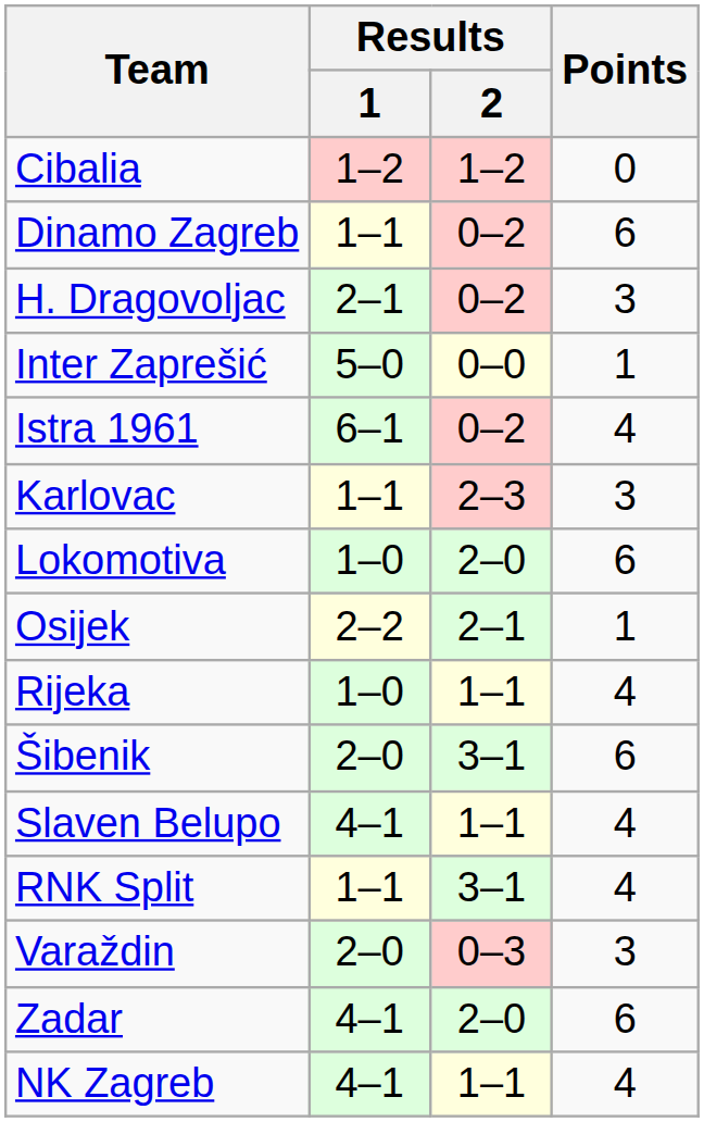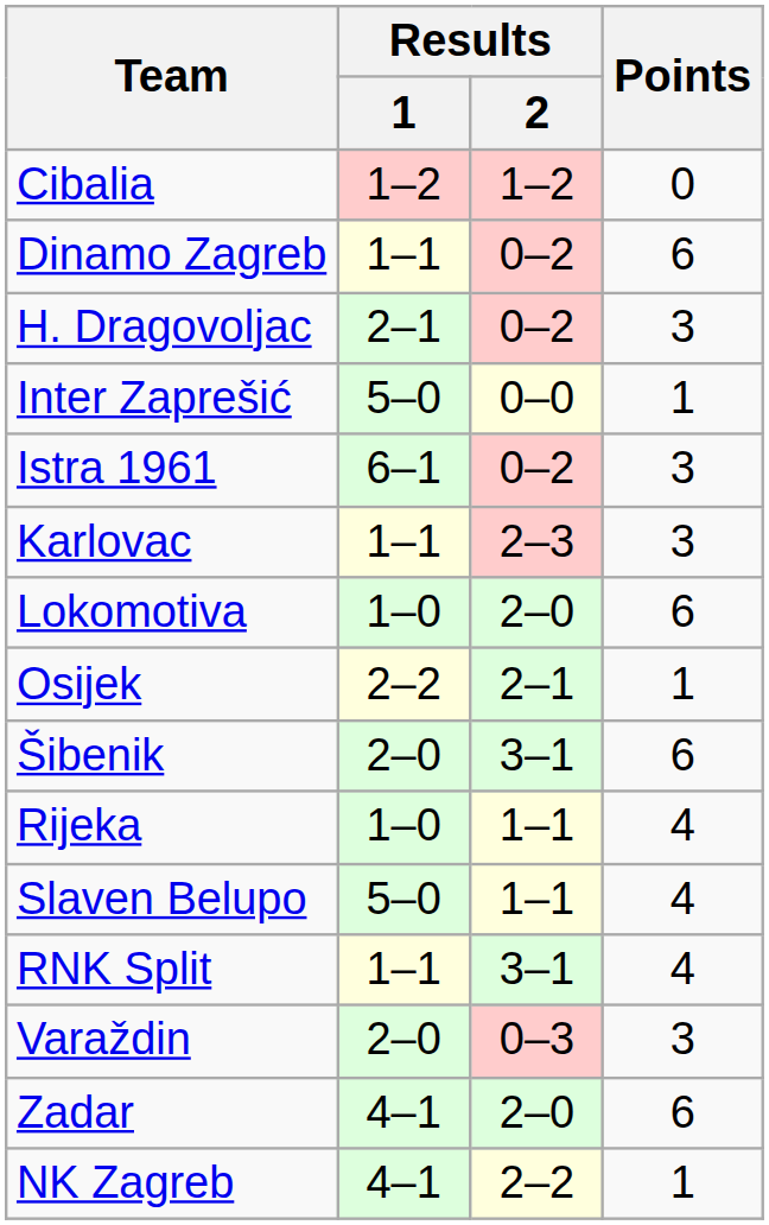Istra 1961 | Points: 4 -> 3
rows swapped: Rijeka <-> Šibenik
Slaven Belupo | Results / 1: 4–1 -> 5–0
NK Zagreb | Results / 2: 1–1 -> 2–2
NK Zagreb | Points: 4 -> 1
